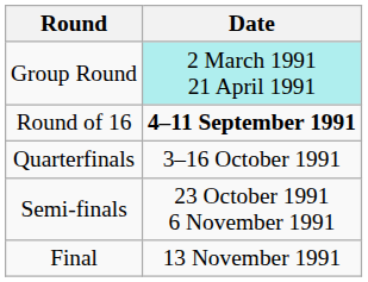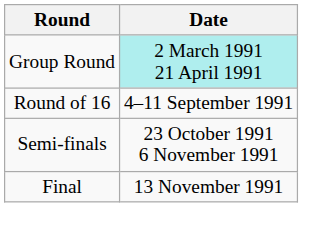Round of 16 | Date: bold -> normal
- row: Quarterfinals | 3–16 October 1991
